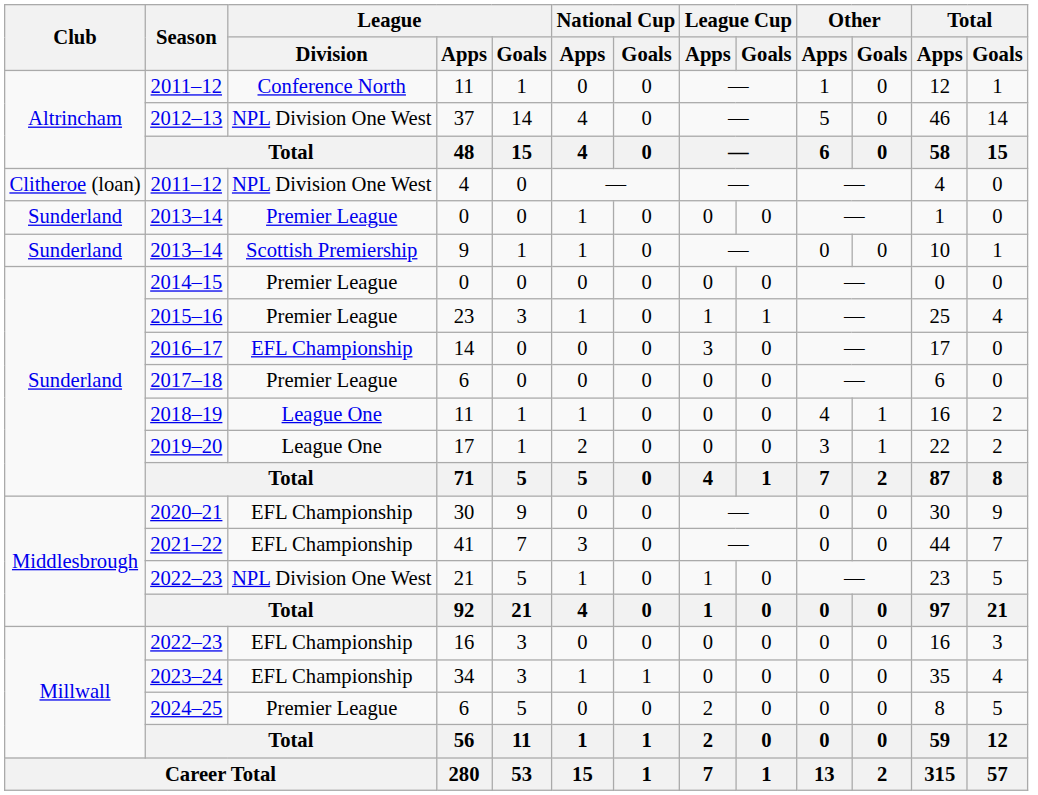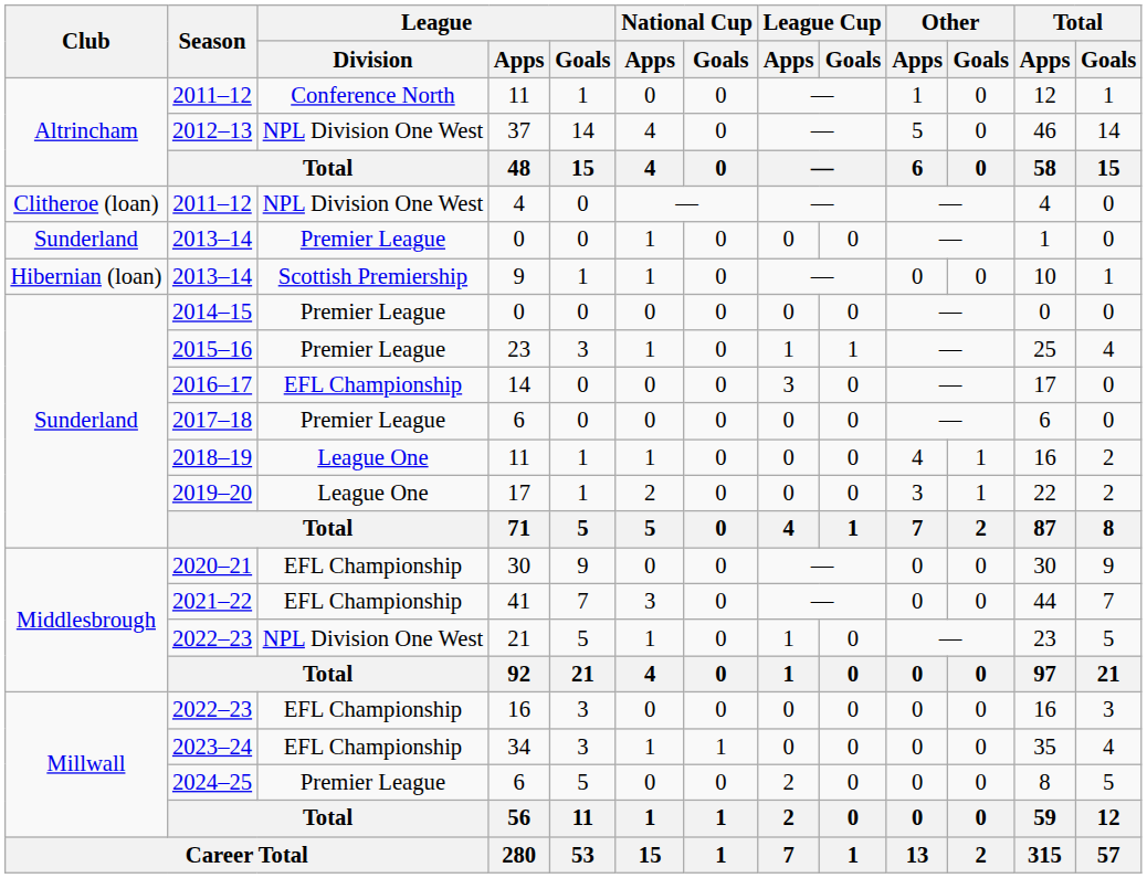2013–14 / 9 | Club: Sunderland -> Hibernian (loan)
